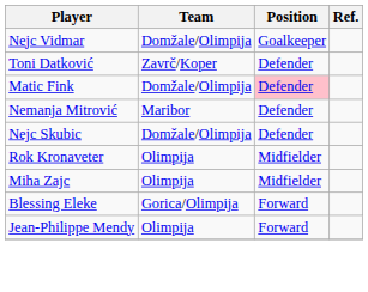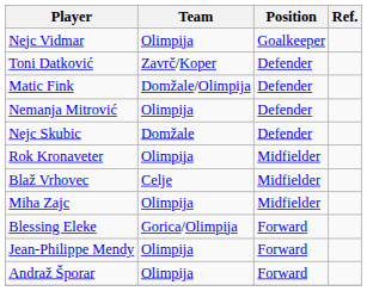Nejc Vidmar | Team: Domžale/Olimpija -> Olimpija
Matic Fink | Position: pink background -> no background
Nemanja Mitrović | Team: Maribor -> Olimpija
Nejc Skubic | Team: Domžale/Olimpija -> Domžale
+ row: Blaž Vrhovec | Celje | Midfielder
+ row: Andraž Šporar | Olimpija | Forward
